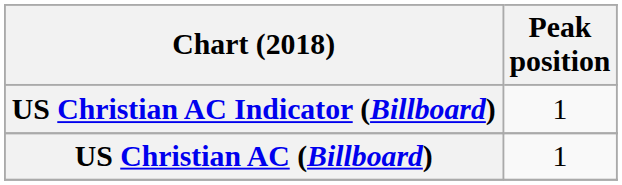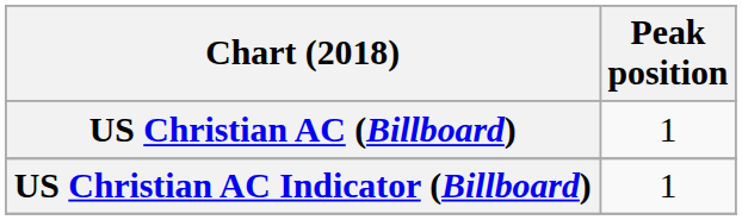rows swapped: US Christian AC (Billboard) <-> US Christian AC Indicator (Billboard)
